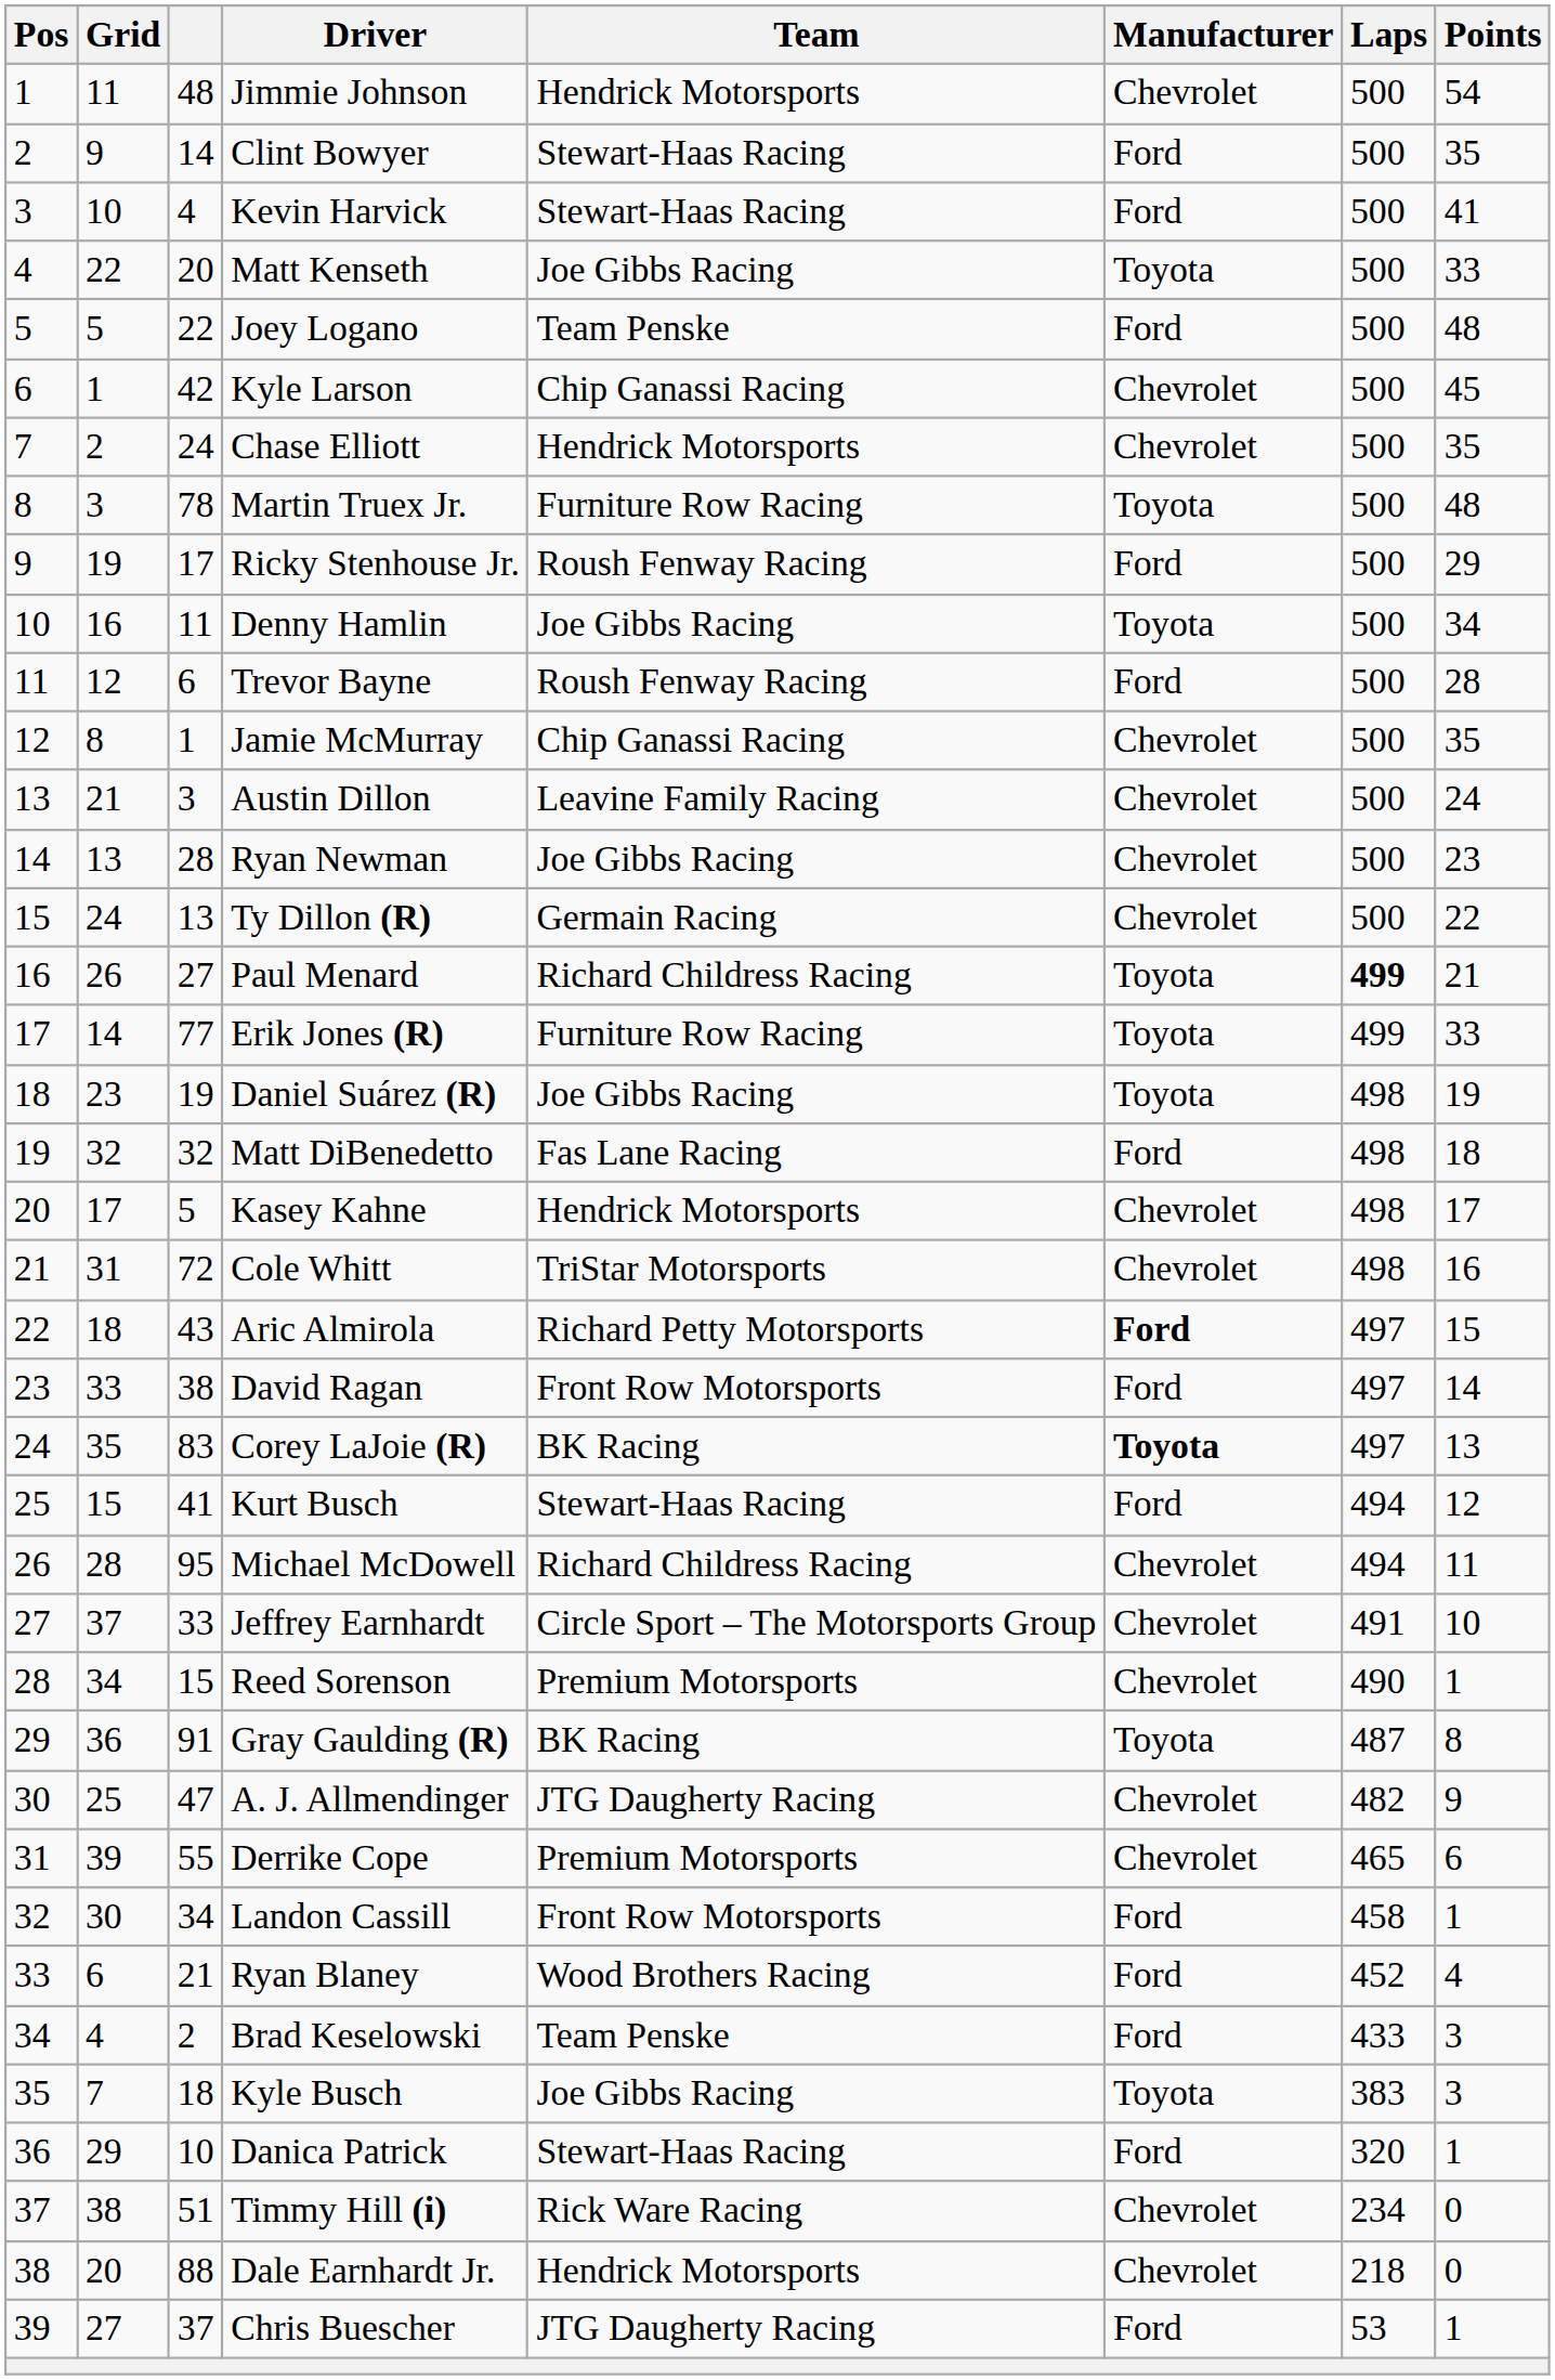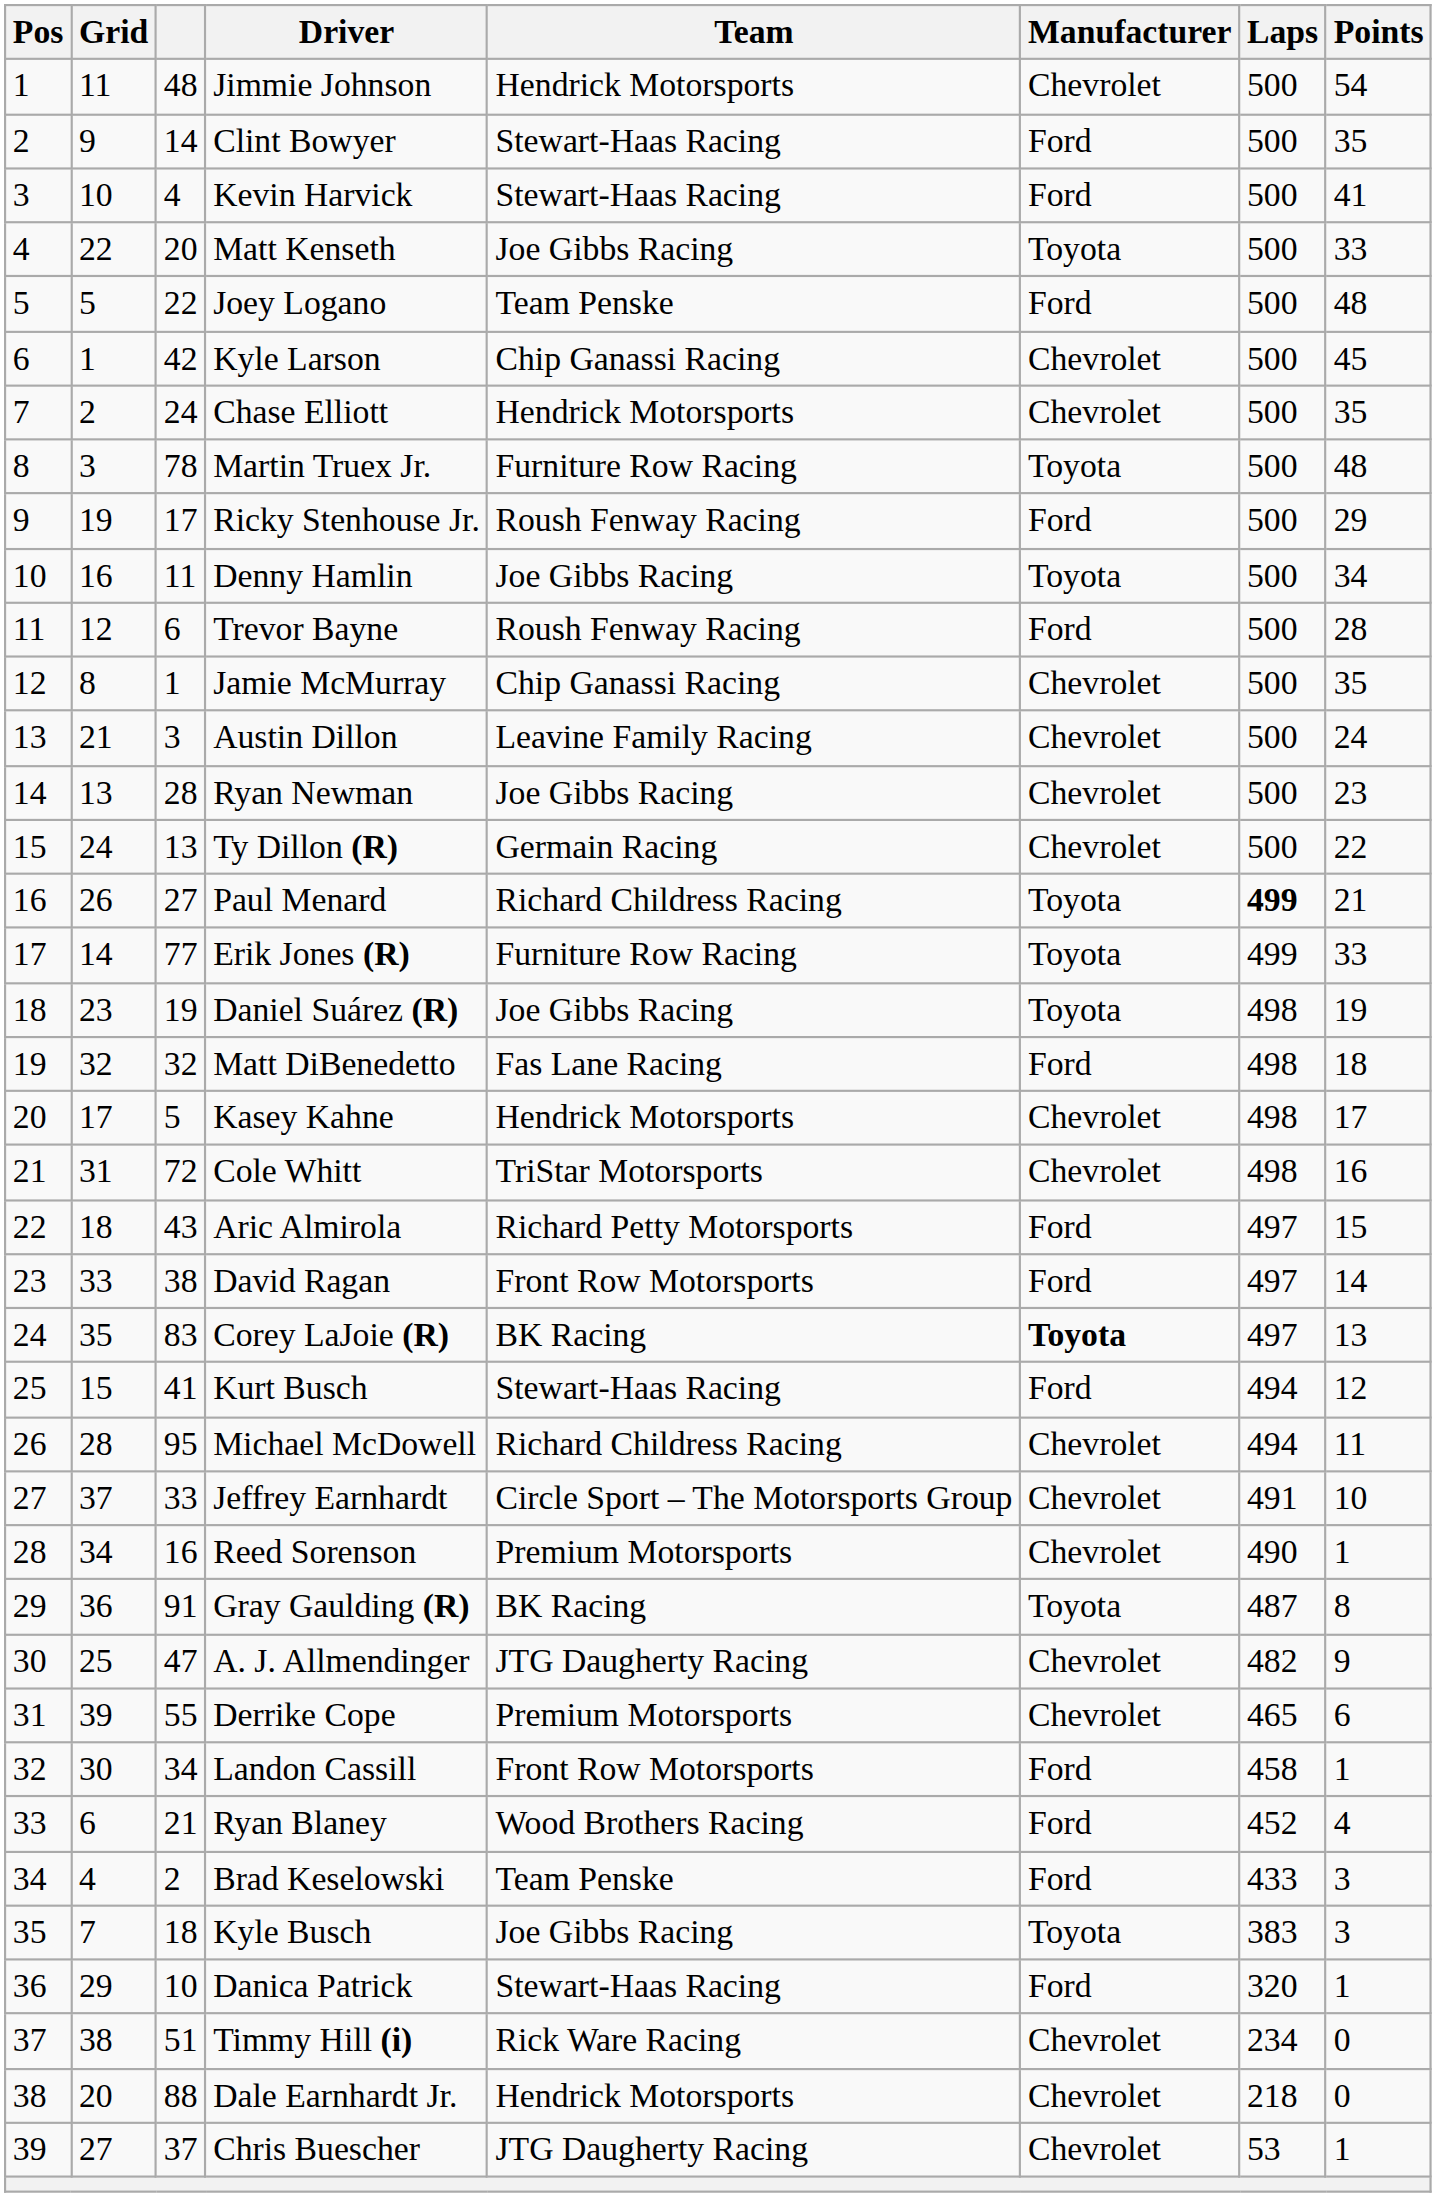Aric Almirola | Manufacturer: bold -> normal
Reed Sorenson | column 3: 15 -> 16
Chris Buescher | Manufacturer: Ford -> Chevrolet
